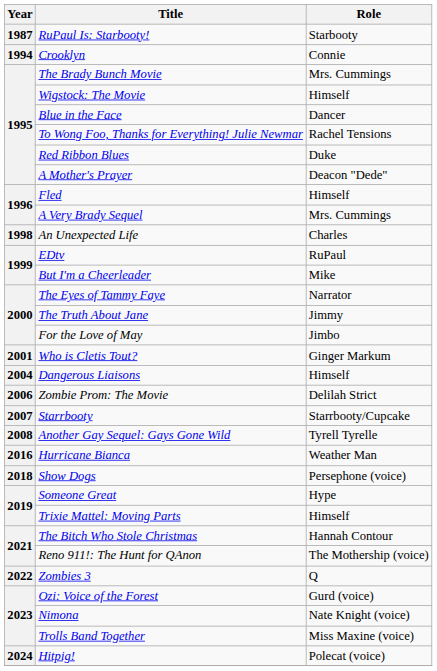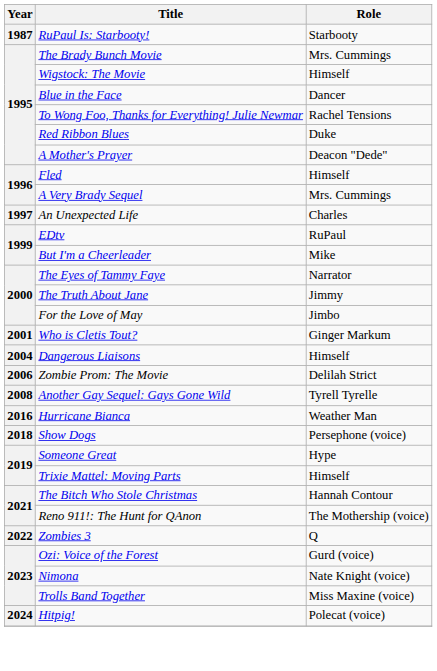- row: 1994 | Crooklyn | Connie
An Unexpected Life | Year: 1998 -> 1997
- row: 2007 | Starrbooty | Starrbooty/Cupcake
